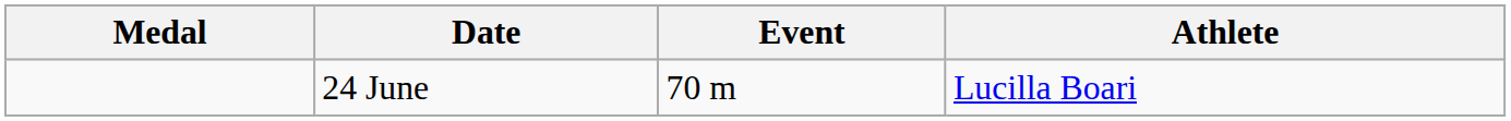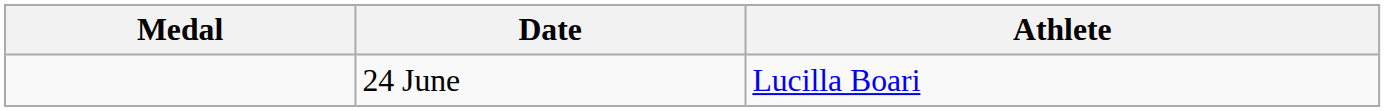- column: Event | 70 m
